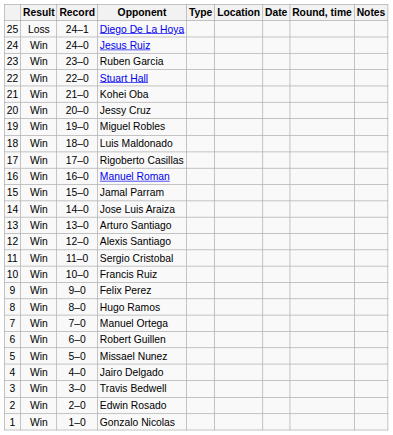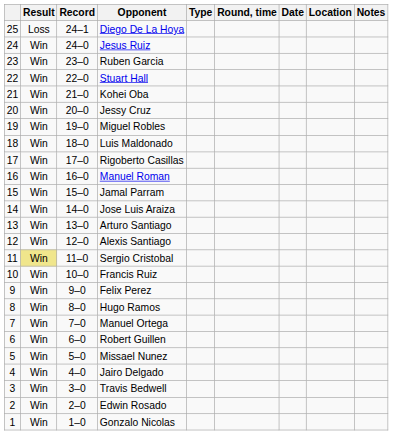columns swapped: Round, time <-> Location
Sergio Cristobal | Result: no background -> khaki background
